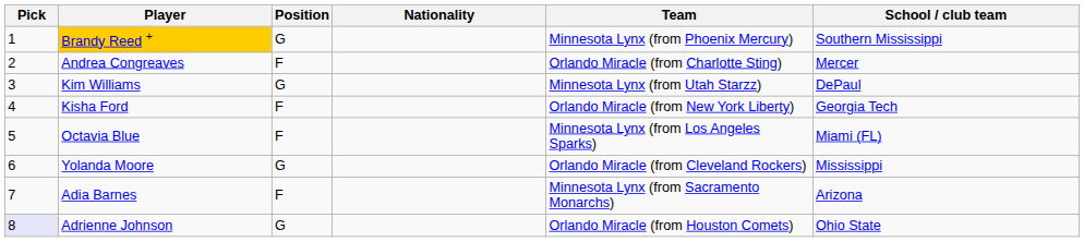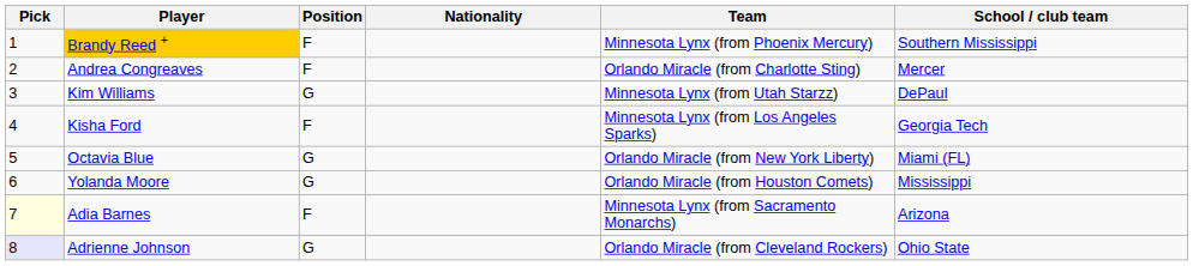Brandy Reed + | Position: G -> F
Kisha Ford | Team: Orlando Miracle (from New York Liberty) -> Minnesota Lynx (from Los Angeles Sparks)
Octavia Blue | Position: F -> G
Octavia Blue | Team: Minnesota Lynx (from Los Angeles Sparks) -> Orlando Miracle (from New York Liberty)
Yolanda Moore | Team: Orlando Miracle (from Cleveland Rockers) -> Orlando Miracle (from Houston Comets)
Adia Barnes | Pick: no background -> lightyellow background
Adrienne Johnson | Team: Orlando Miracle (from Houston Comets) -> Orlando Miracle (from Cleveland Rockers)
